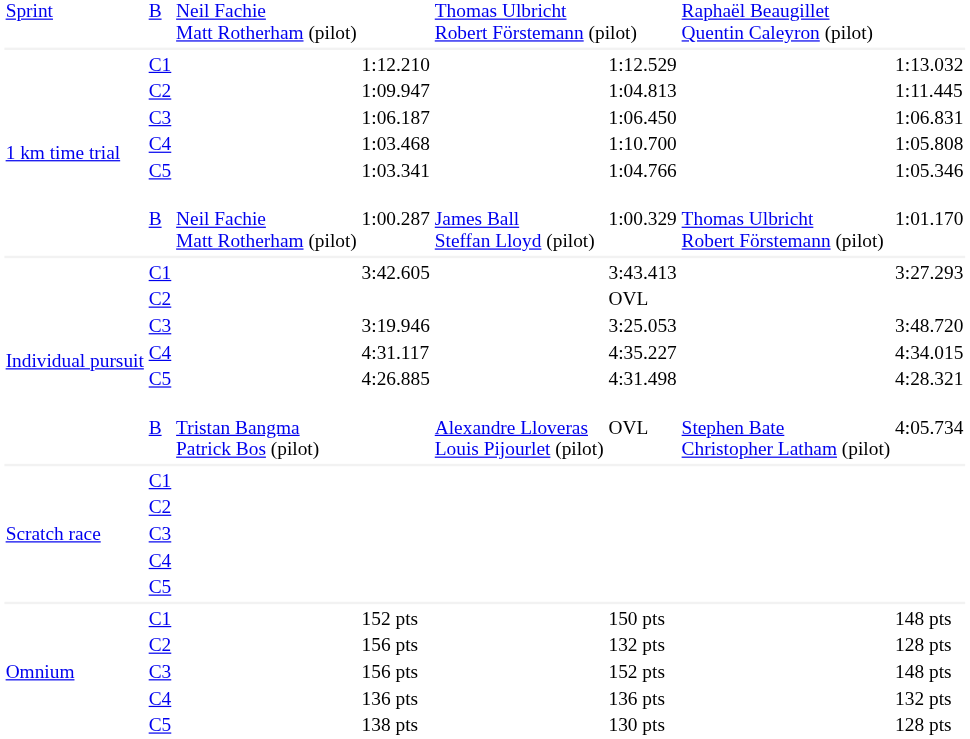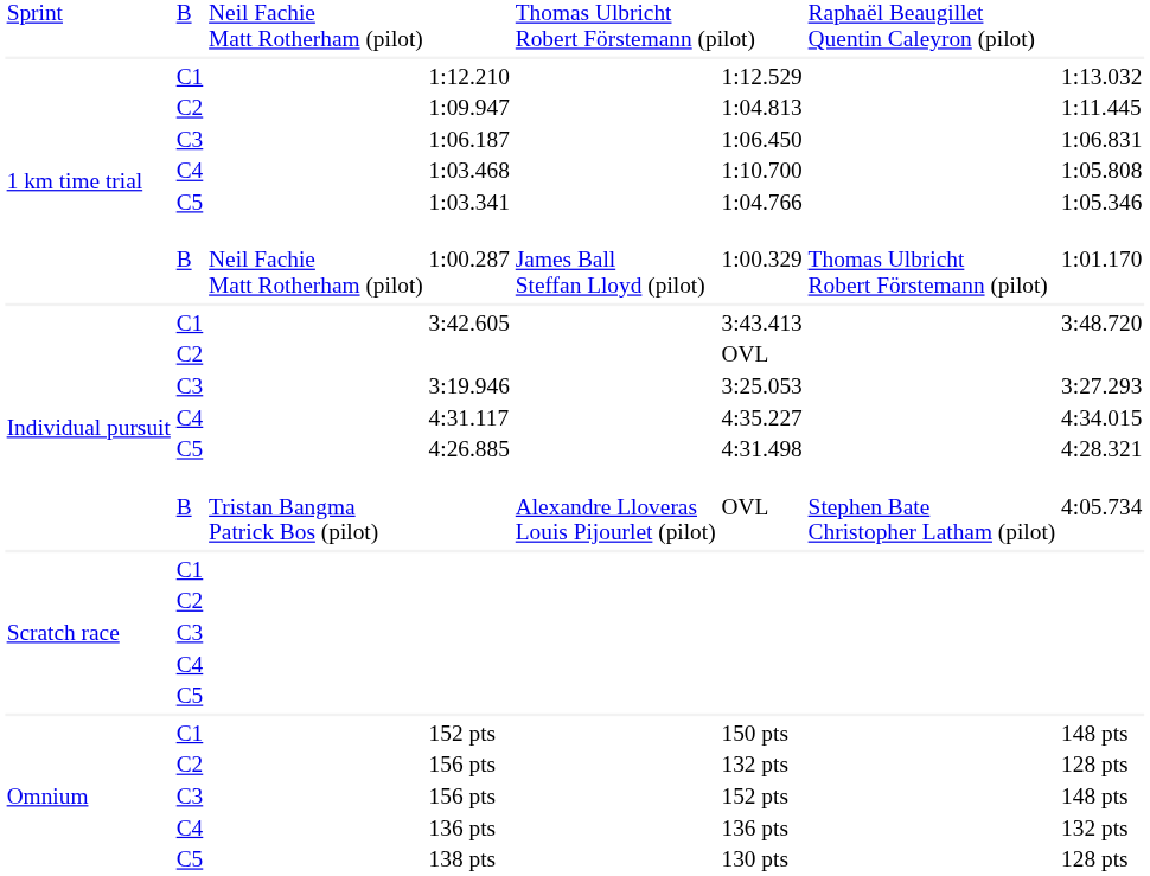3:42.605 | column 8: 3:27.293 -> 3:48.720
3:19.946 | column 8: 3:48.720 -> 3:27.293
